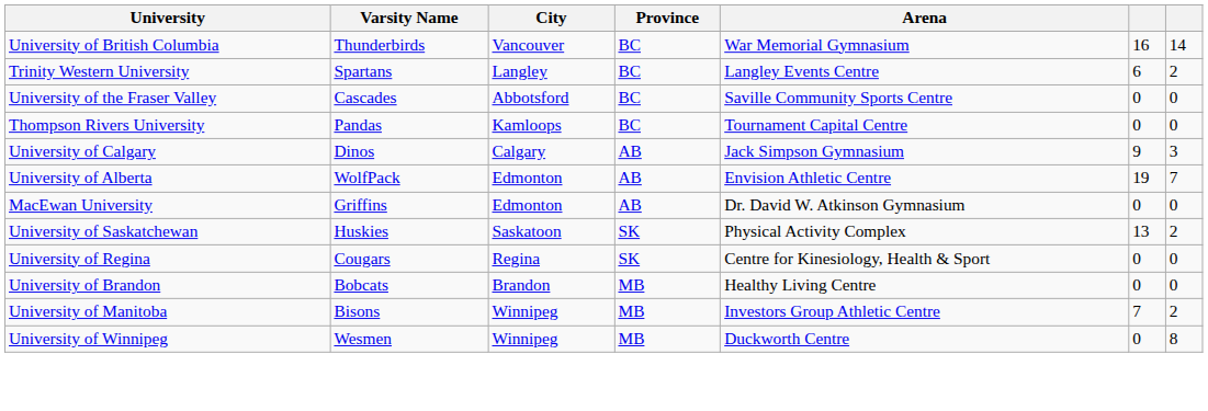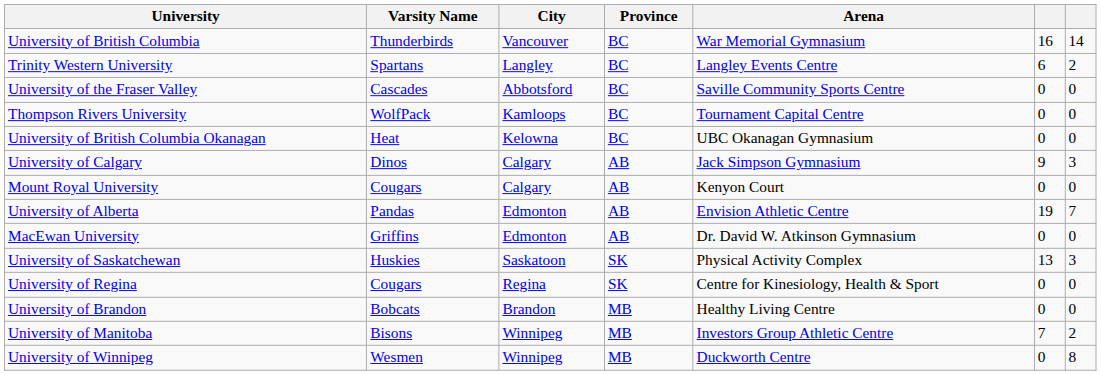Thompson Rivers University | Varsity Name: Pandas -> WolfPack
+ row: University of British Columbia Okanagan | Heat | Kelowna | BC | UBC Okanagan Gymnasium | 0 | 0
+ row: Mount Royal University | Cougars | Calgary | AB | Kenyon Court | 0 | 0
University of Alberta | Varsity Name: WolfPack -> Pandas
University of Saskatchewan | column 7: 2 -> 3
